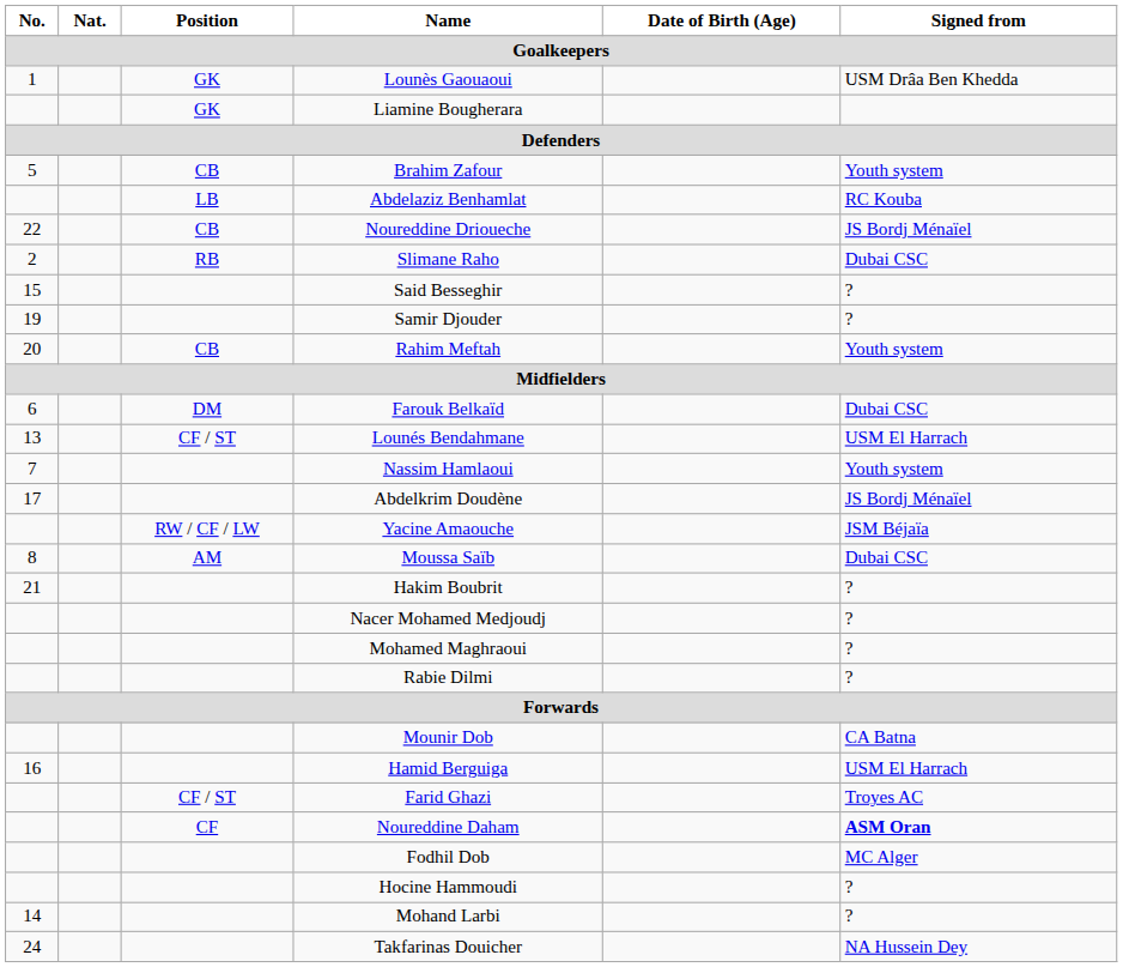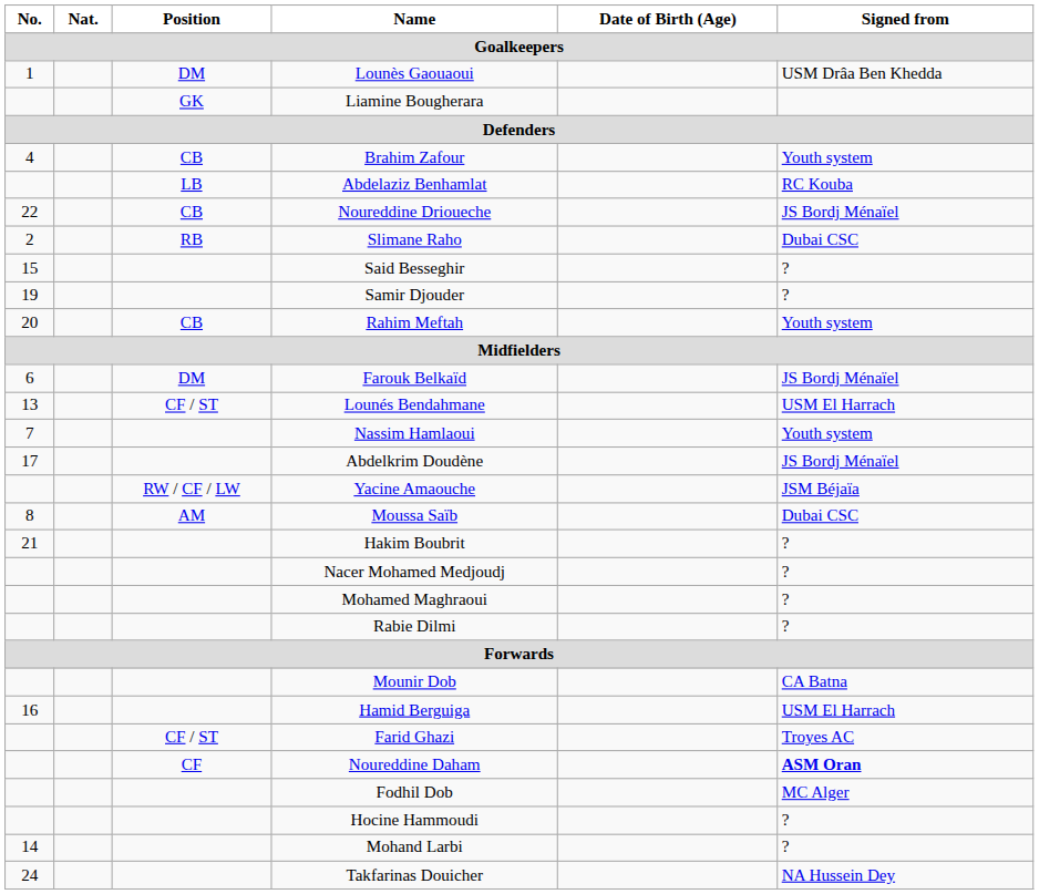Lounès Gaouaoui | Position: GK -> DM
Brahim Zafour | No.: 5 -> 4
Farouk Belkaïd | Signed from: Dubai CSC -> JS Bordj Ménaïel
